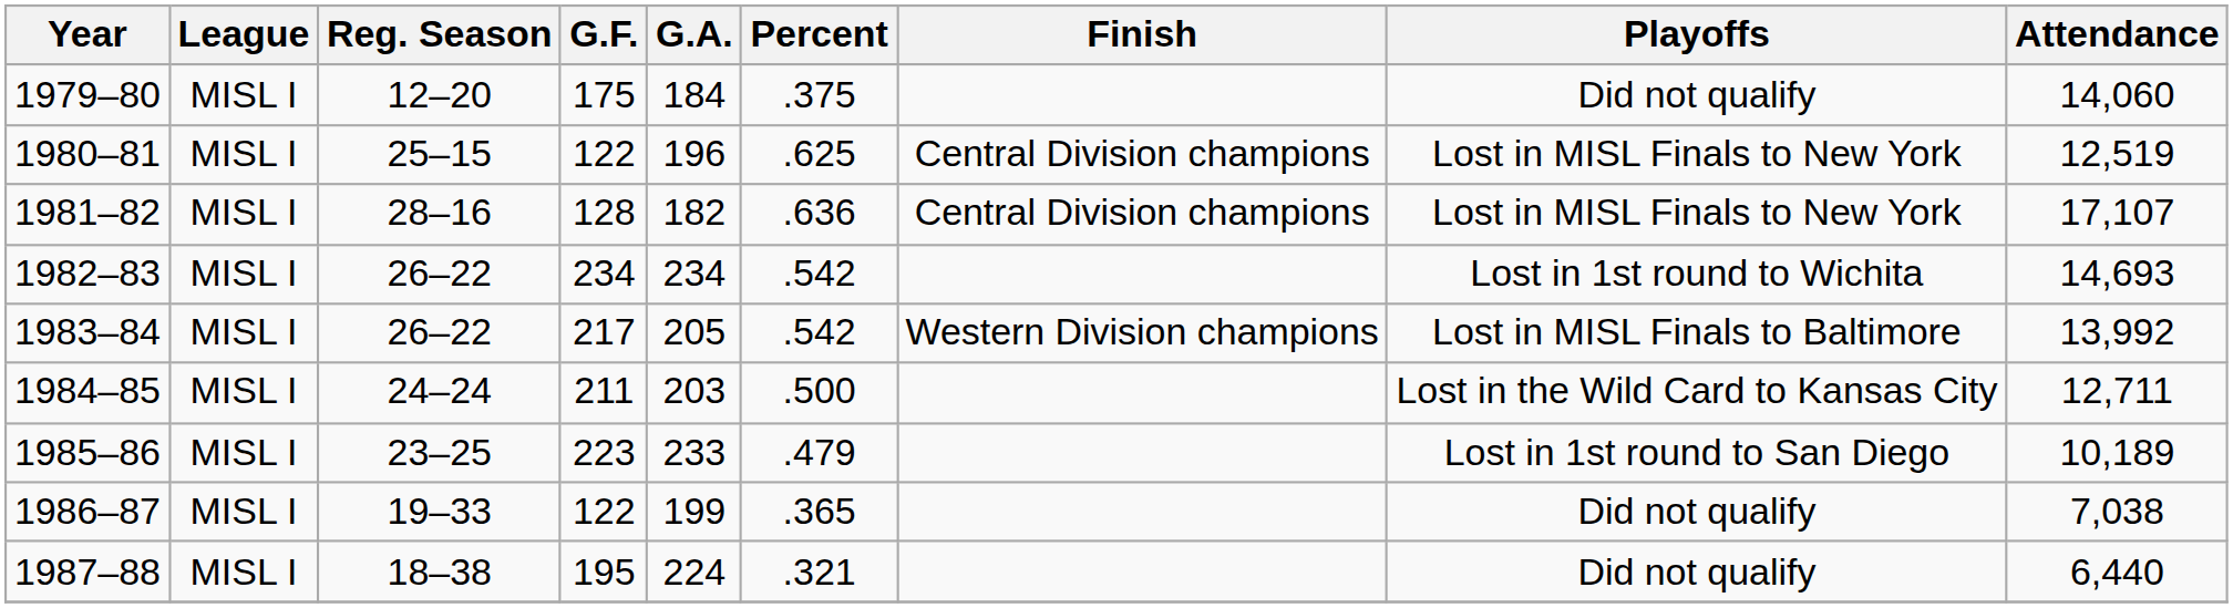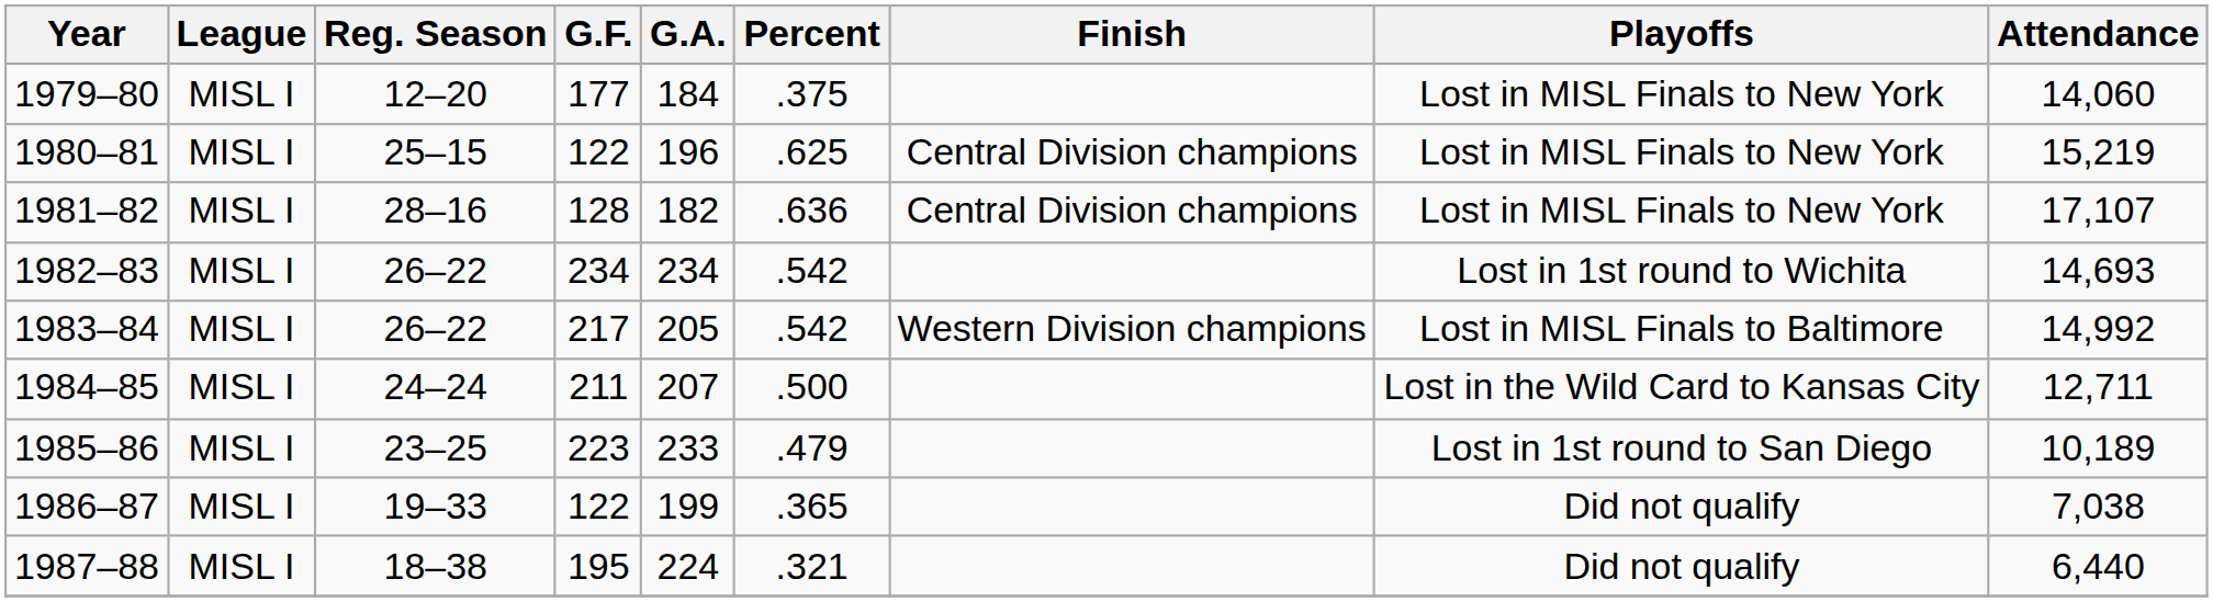1979–80 | G.F.: 175 -> 177
1979–80 | Playoffs: Did not qualify -> Lost in MISL Finals to New York
1980–81 | Attendance: 12,519 -> 15,219
1983–84 | Attendance: 13,992 -> 14,992
1984–85 | G.A.: 203 -> 207
